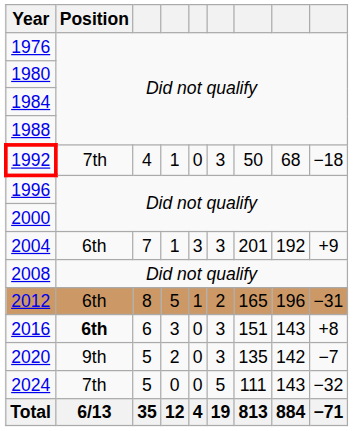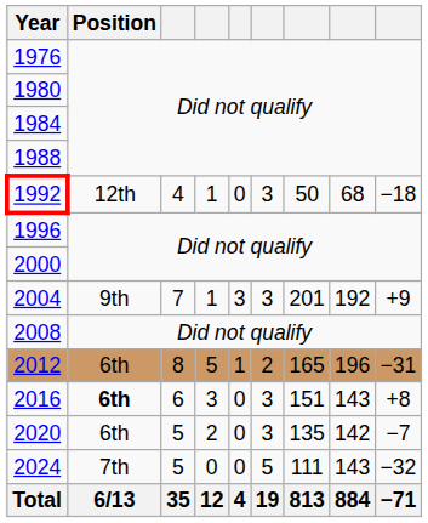1992 | Position: 7th -> 12th
2004 | Position: 6th -> 9th
2020 | Position: 9th -> 6th
